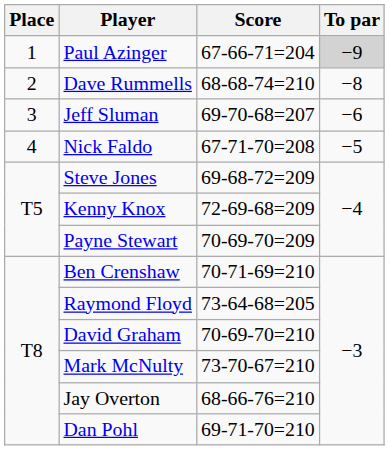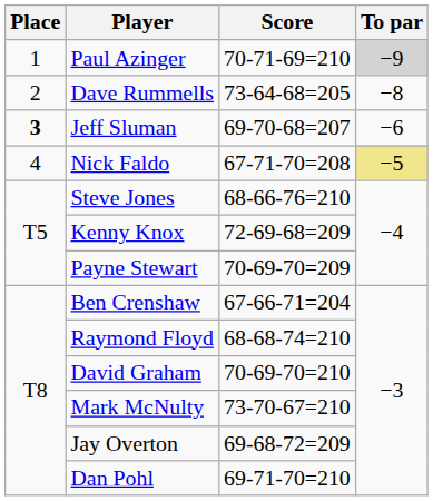Paul Azinger | Score: 67-66-71=204 -> 70-71-69=210
Dave Rummells | Score: 68-68-74=210 -> 73-64-68=205
Jeff Sluman | Place: normal -> bold
Nick Faldo | To par: no background -> khaki background
Steve Jones | Score: 69-68-72=209 -> 68-66-76=210
Ben Crenshaw | Score: 70-71-69=210 -> 67-66-71=204
Raymond Floyd | Score: 73-64-68=205 -> 68-68-74=210
Jay Overton | Score: 68-66-76=210 -> 69-68-72=209
